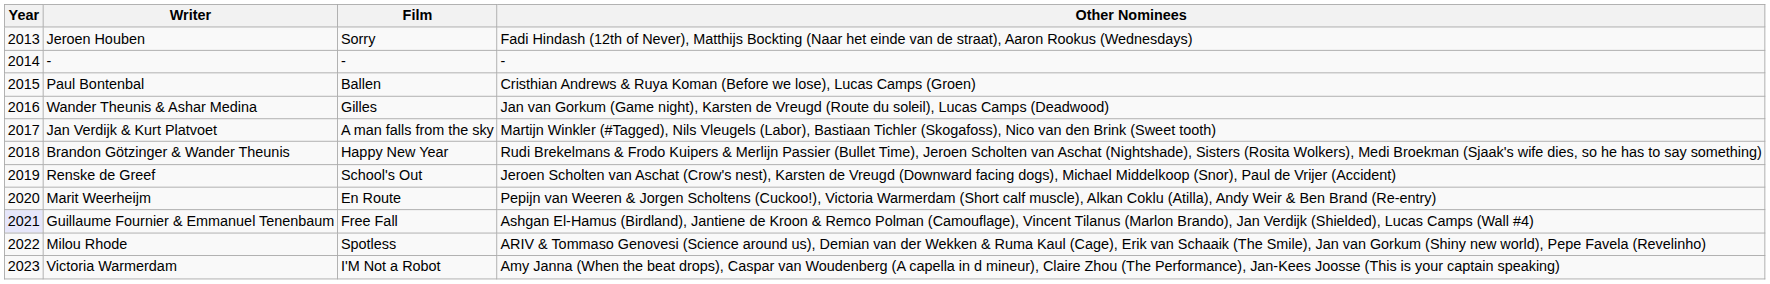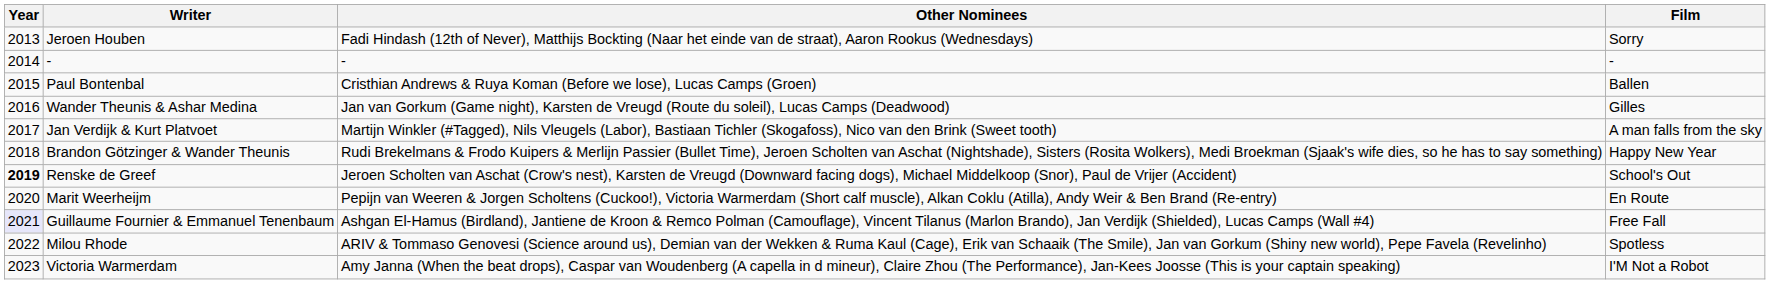columns swapped: Film <-> Other Nominees
Renske de Greef | Year: normal -> bold
